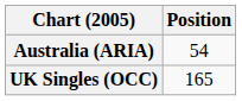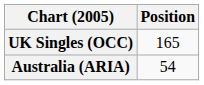rows swapped: Australia (ARIA) <-> UK Singles (OCC)
